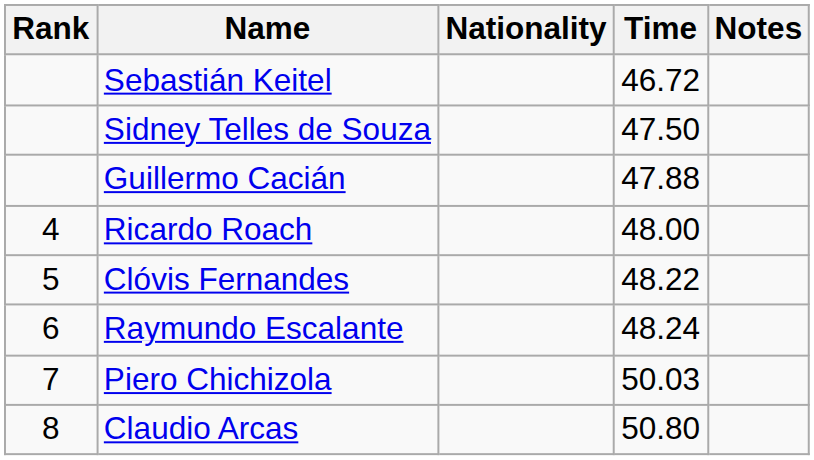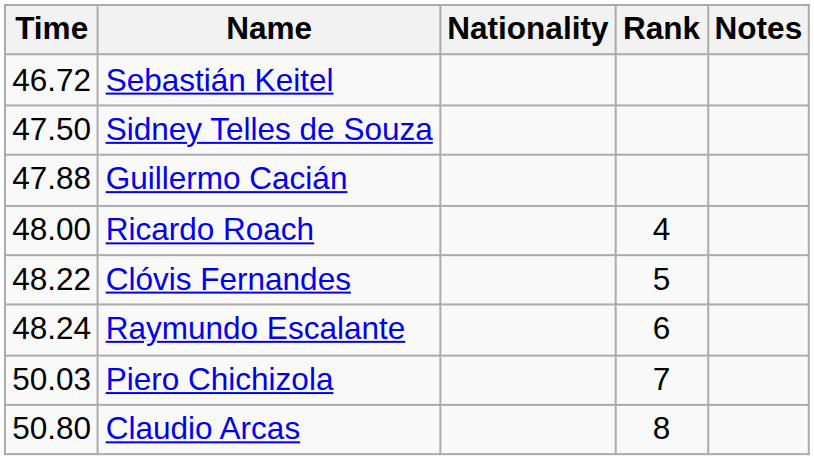columns swapped: Rank <-> Time
